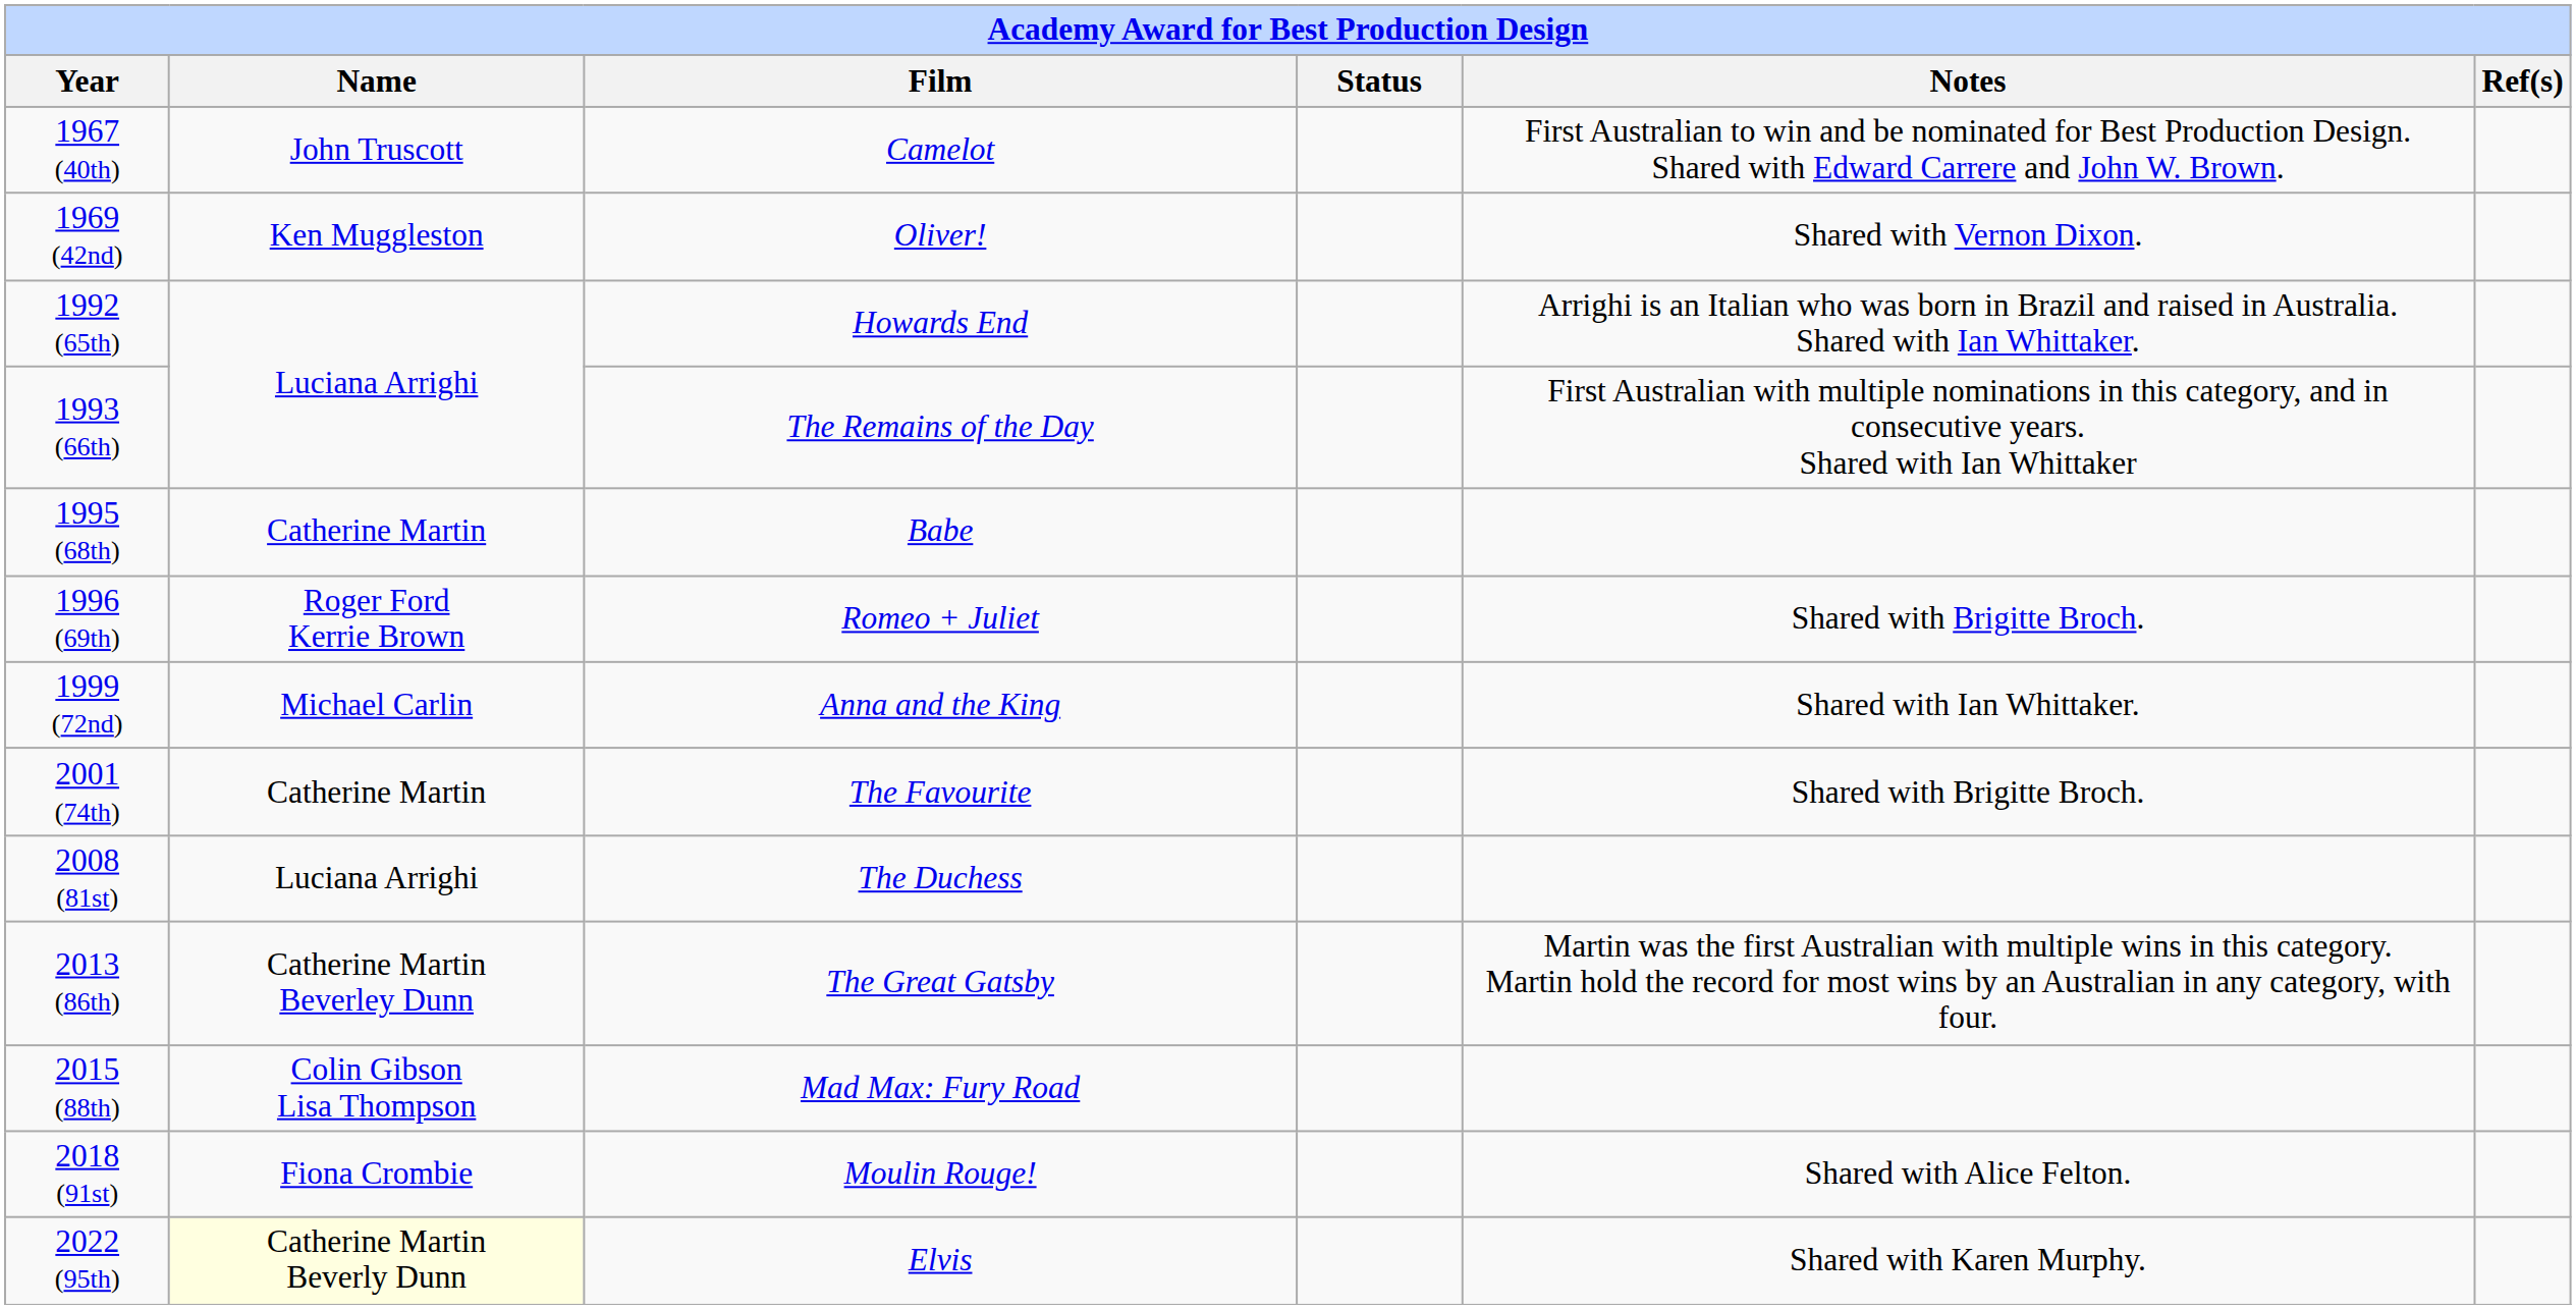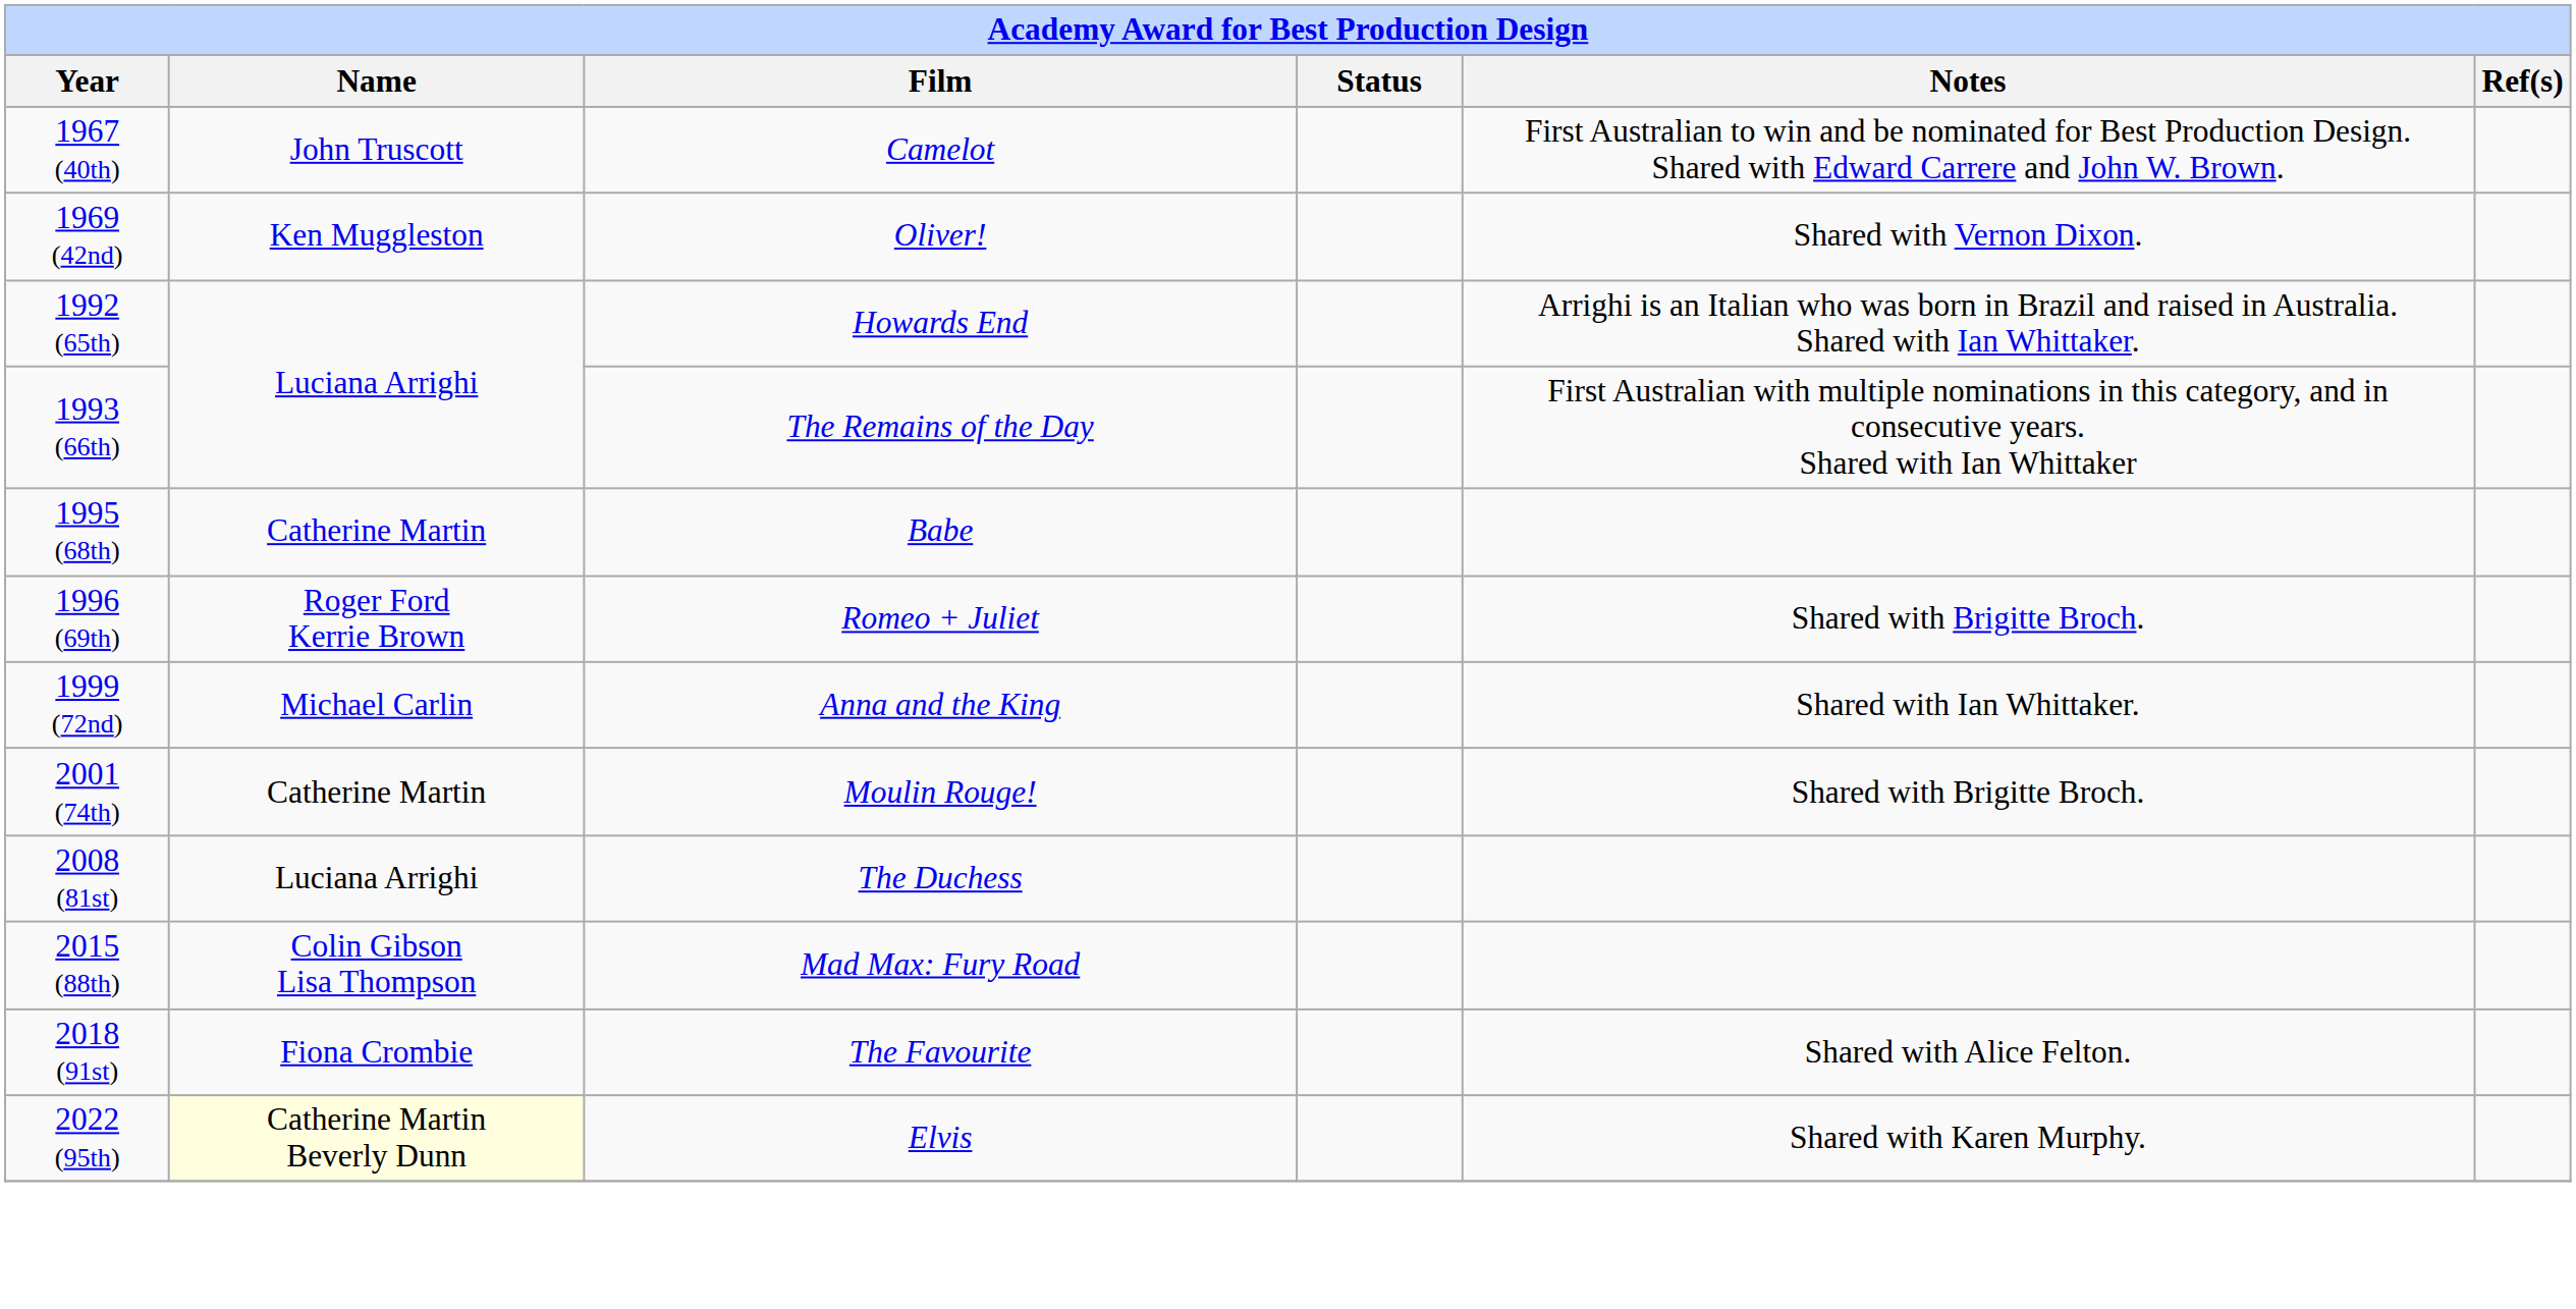2001 (74th) | Film: The Favourite -> Moulin Rouge!
- row: 2013 (86th) | Catherine Martin Beverley Dunn | The Great Gatsby | Martin was the first Australian with multiple wins in this category. Martin hold the record for most wins by an Australian in any category, with four.
2018 (91st) | Film: Moulin Rouge! -> The Favourite
